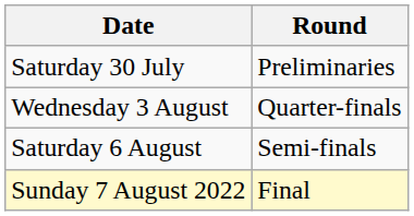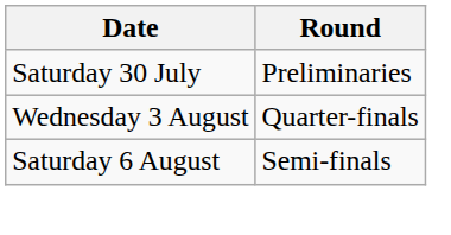- row: Sunday 7 August 2022 | Final
